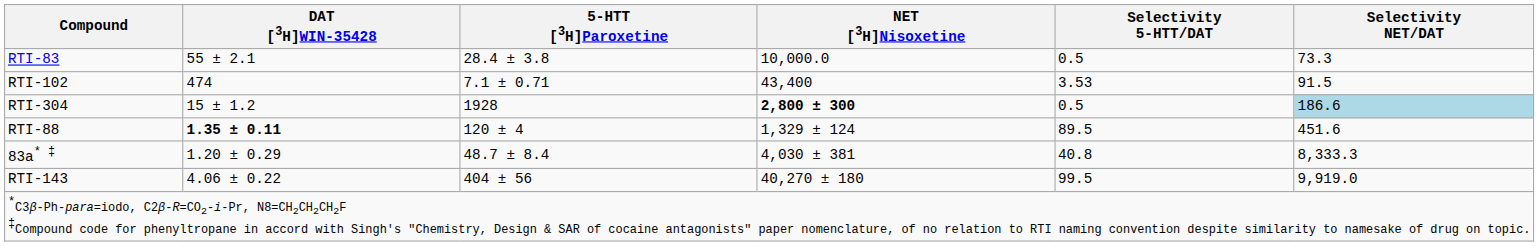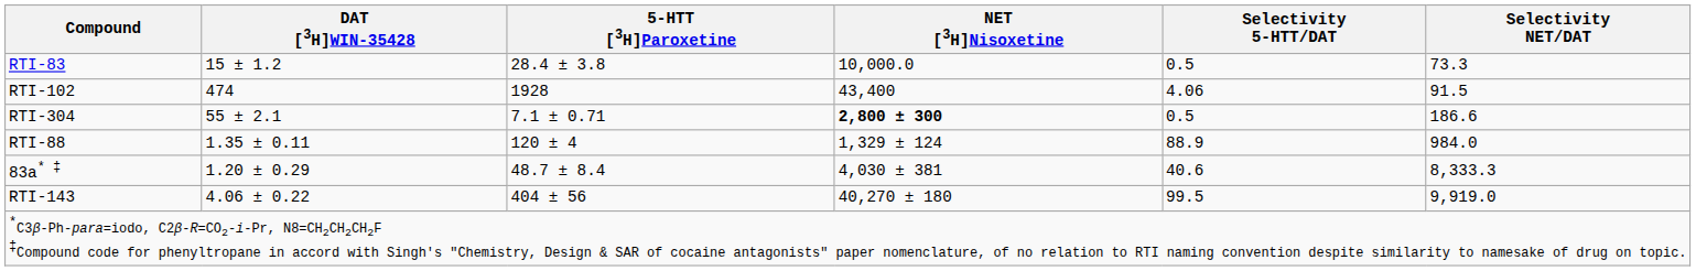RTI-83 | DAT [3H]WIN-35428: 55 ± 2.1 -> 15 ± 1.2
RTI-102 | 5-HTT [3H]Paroxetine: 7.1 ± 0.71 -> 1928
RTI-102 | Selectivity 5-HTT/DAT: 3.53 -> 4.06
RTI-304 | DAT [3H]WIN-35428: 15 ± 1.2 -> 55 ± 2.1
RTI-304 | 5-HTT [3H]Paroxetine: 1928 -> 7.1 ± 0.71
RTI-304 | Selectivity NET/DAT: lightblue background -> no background
RTI-88 | DAT [3H]WIN-35428: bold -> normal
RTI-88 | Selectivity 5-HTT/DAT: 89.5 -> 88.9
RTI-88 | Selectivity NET/DAT: 451.6 -> 984.0
83a* ‡ | Selectivity 5-HTT/DAT: 40.8 -> 40.6
